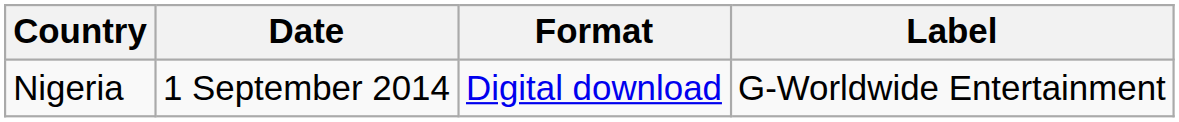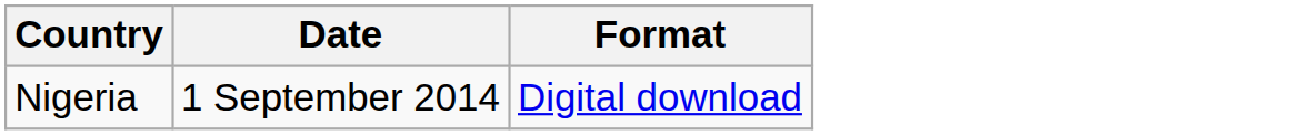- column: Label | G-Worldwide Entertainment
